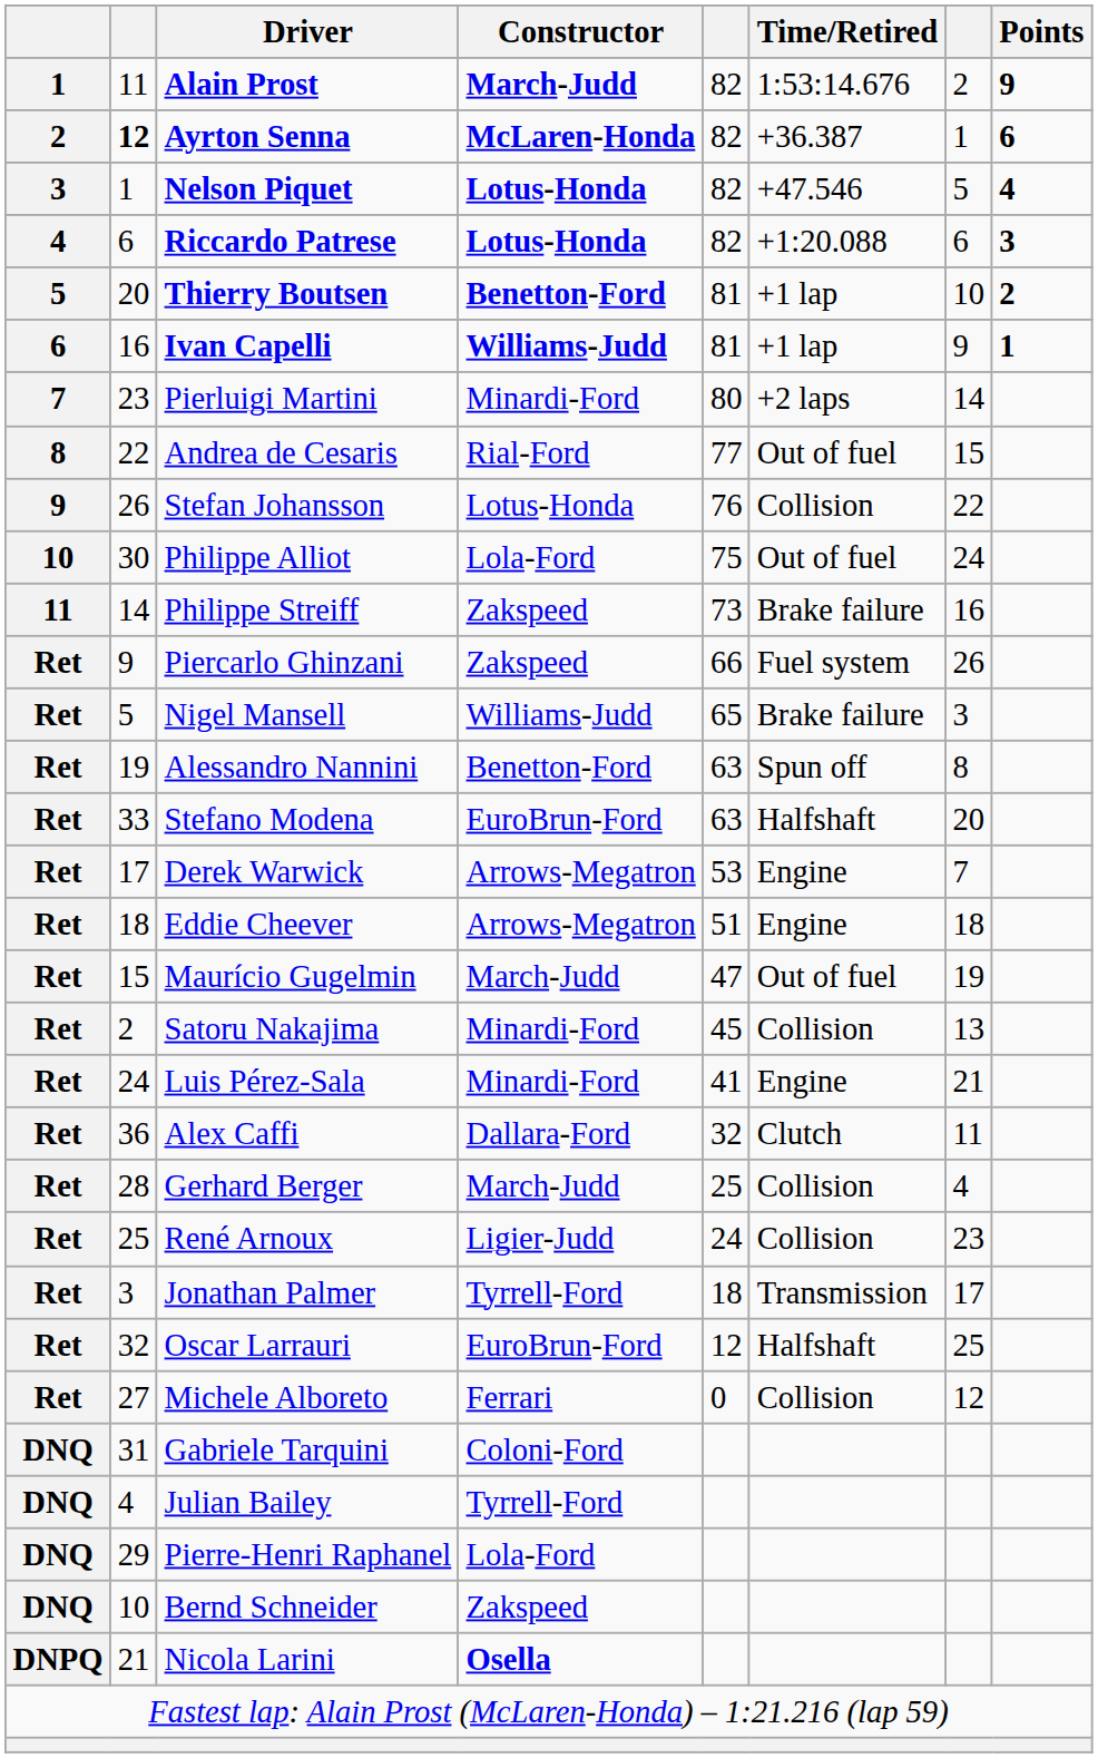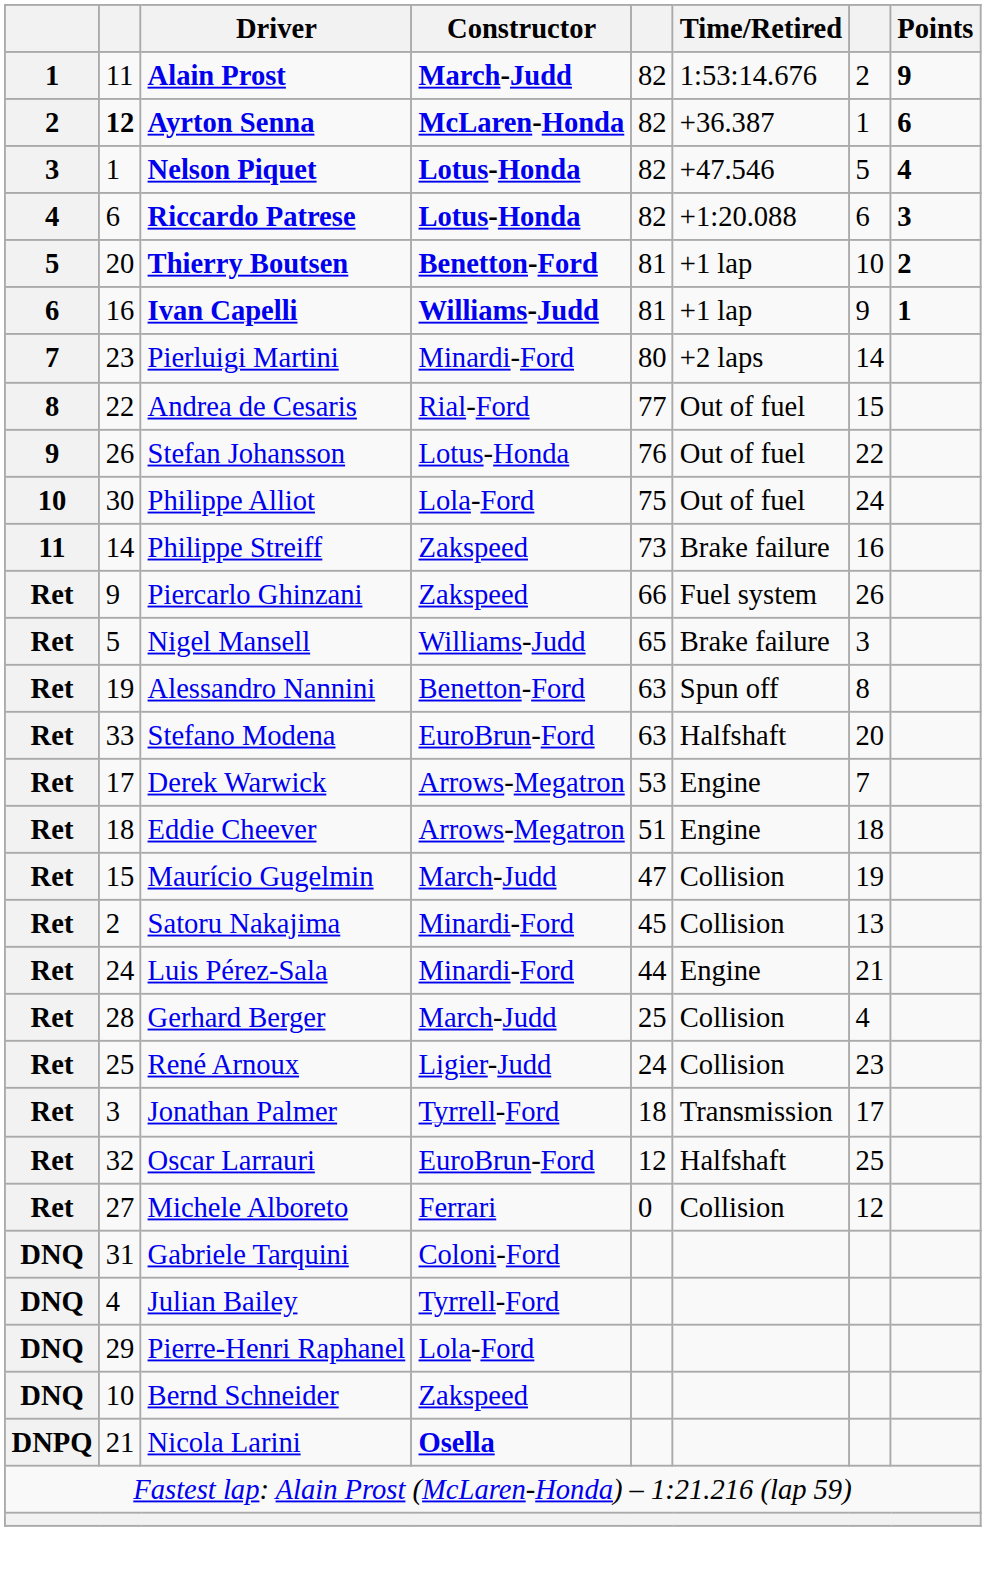Stefan Johansson | Time/Retired: Collision -> Out of fuel
Maurício Gugelmin | Time/Retired: Out of fuel -> Collision
Luis Pérez-Sala | column 5: 41 -> 44
- row: Ret | 36 | Alex Caffi | Dallara-Ford | 32 | Clutch | 11
